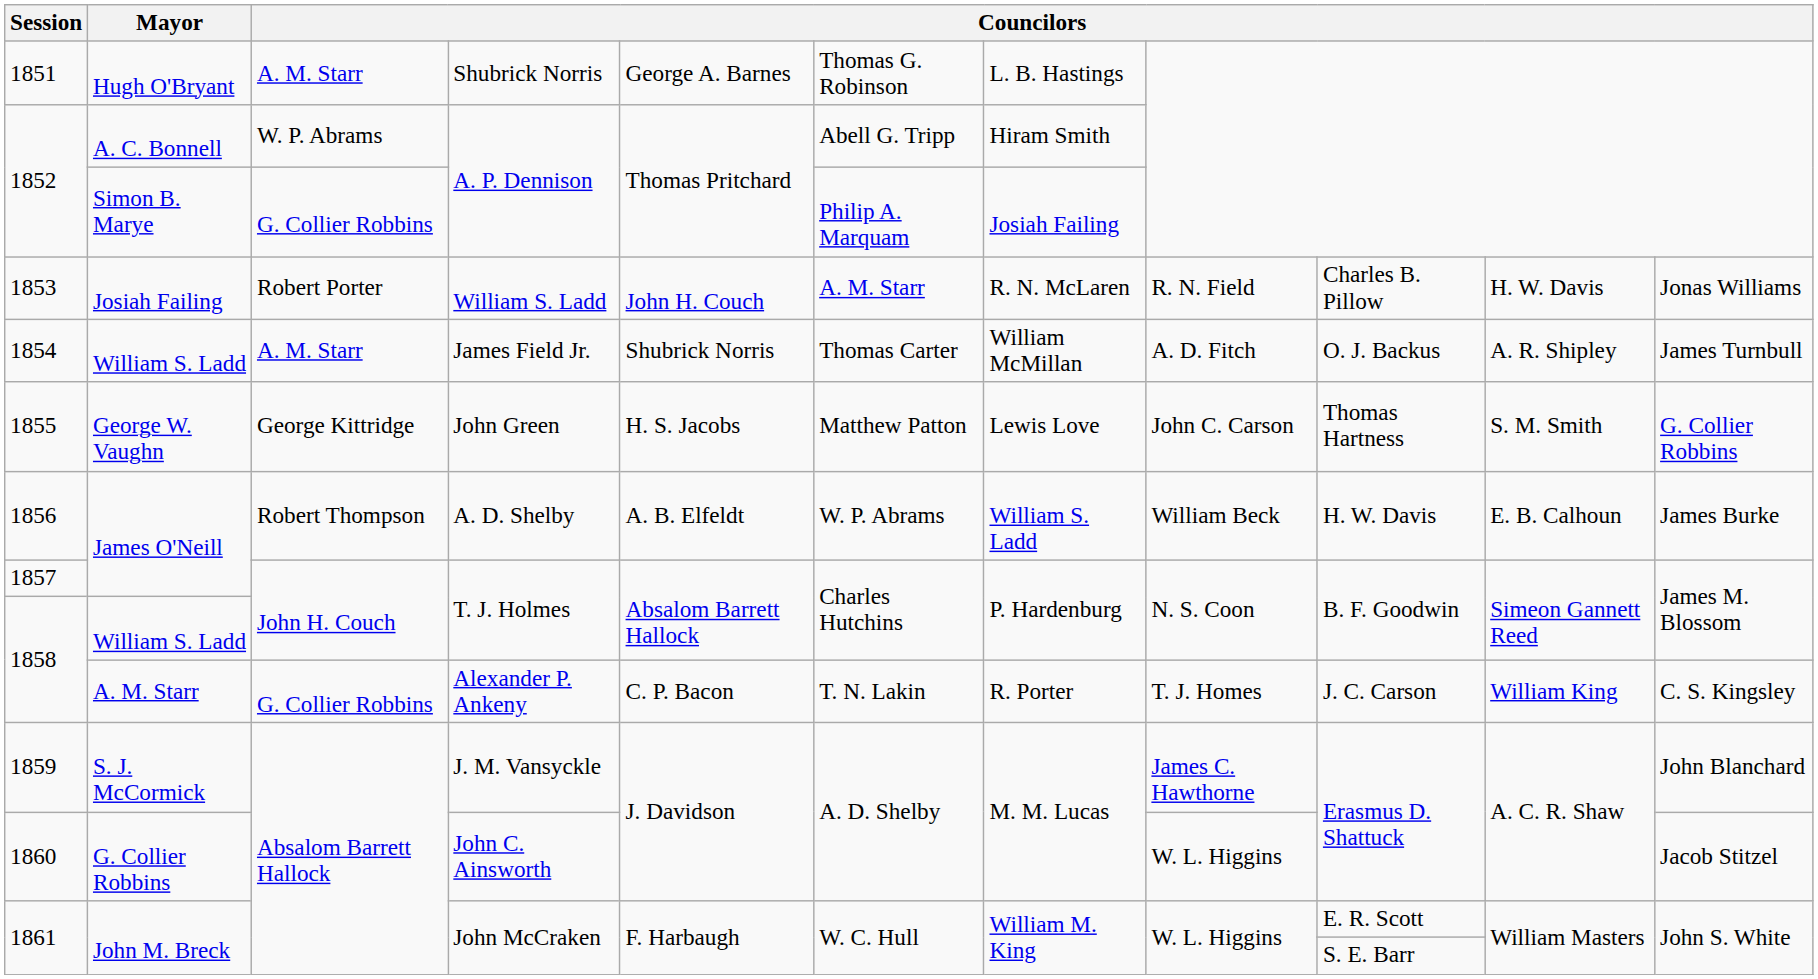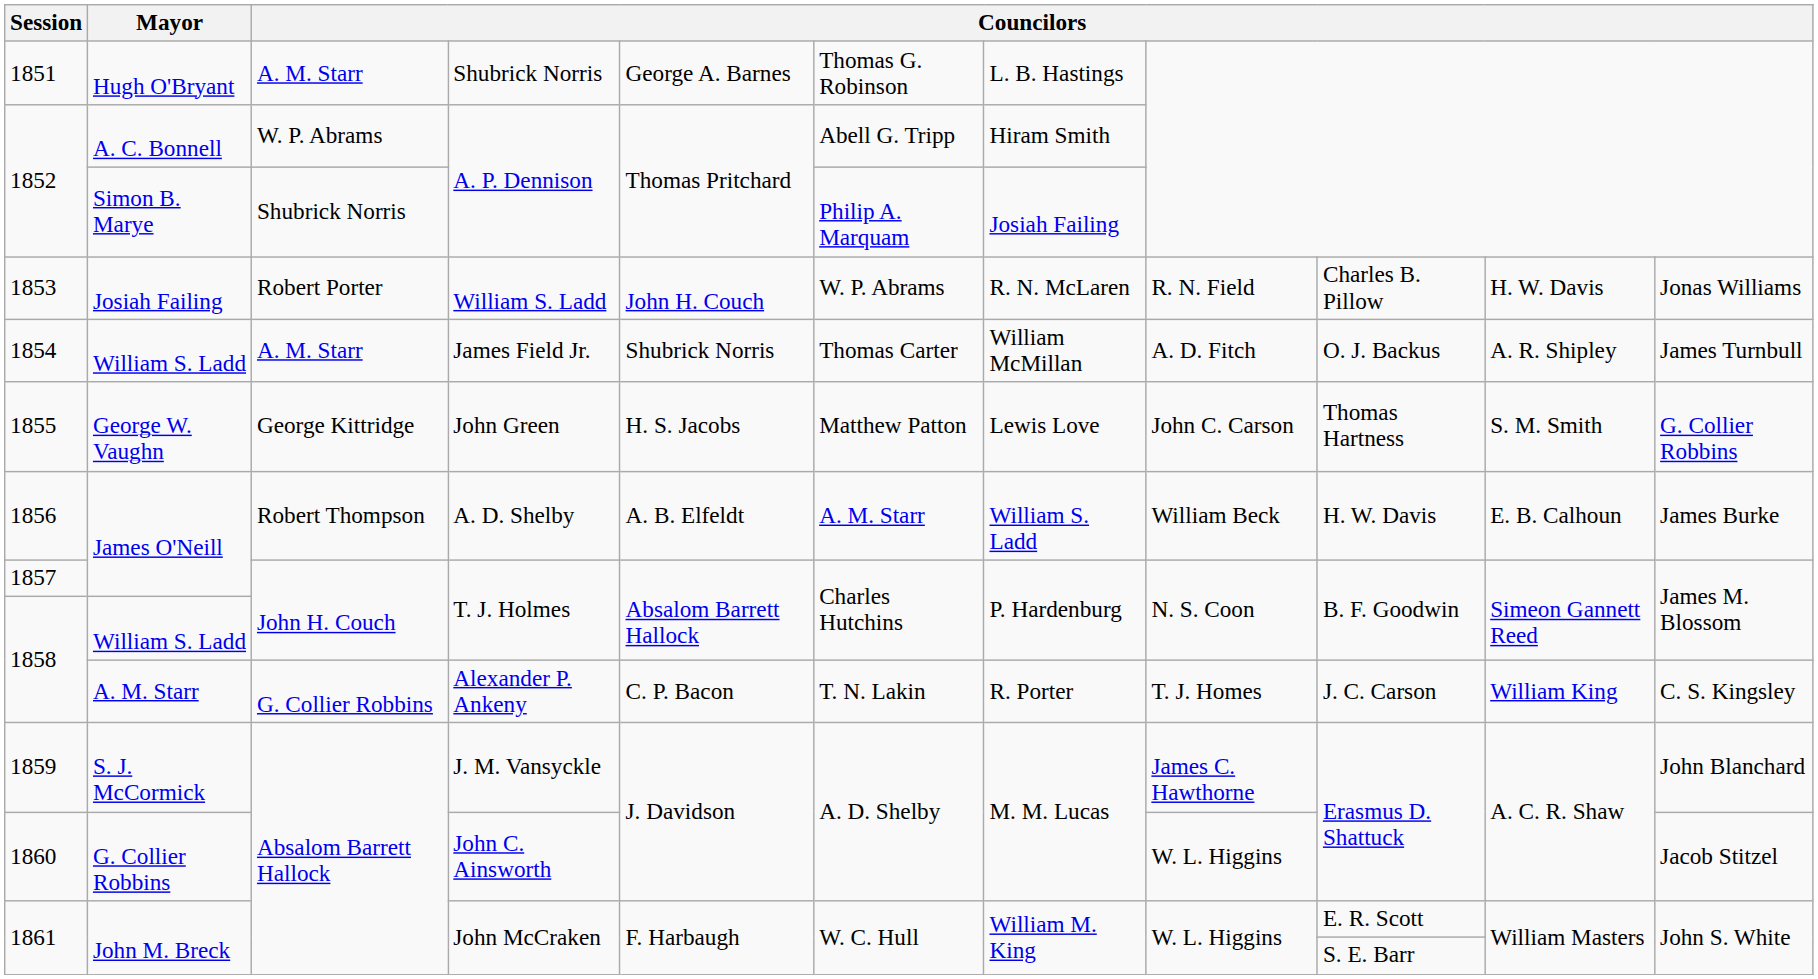1852 / Simon B. Marye | column 3: G. Collier Robbins -> Shubrick Norris
1853 | column 6: A. M. Starr -> W. P. Abrams
1856 | column 6: W. P. Abrams -> A. M. Starr
